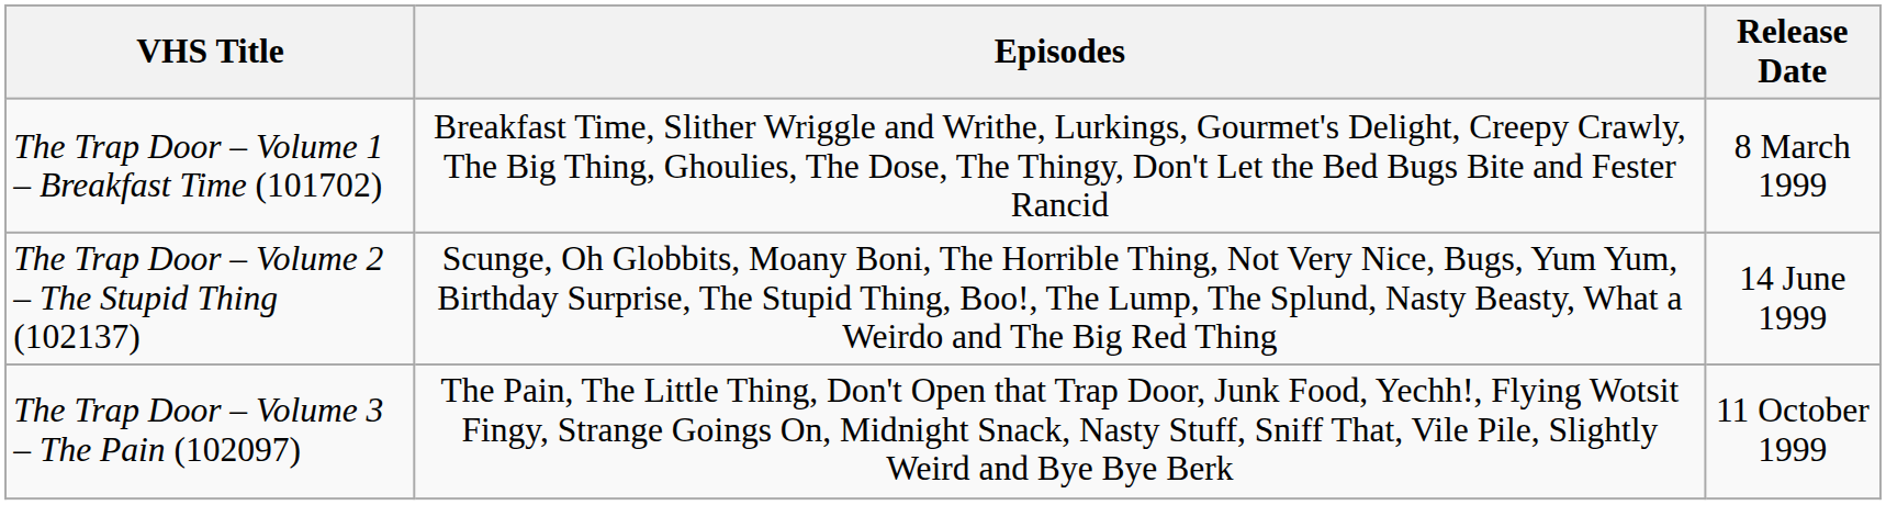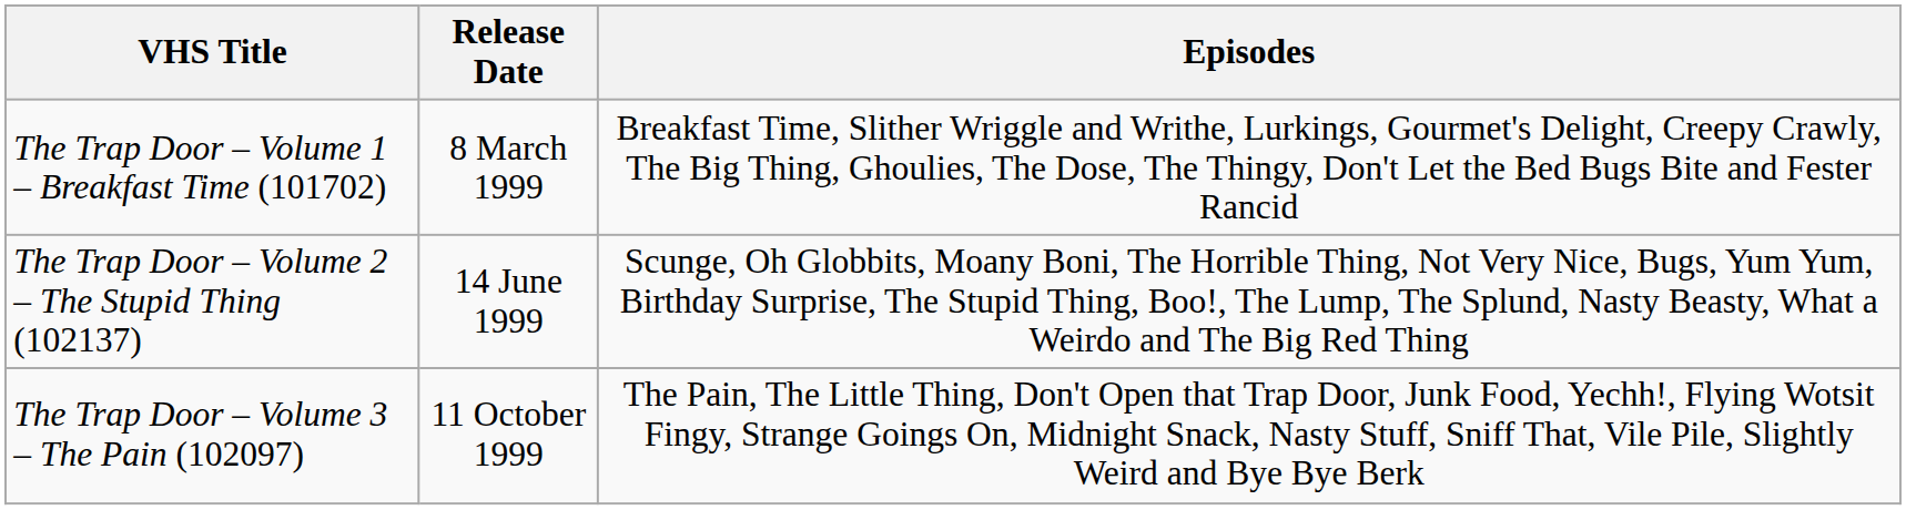columns swapped: Release Date <-> Episodes
